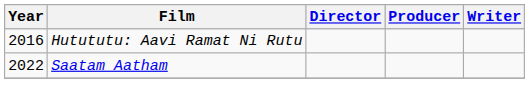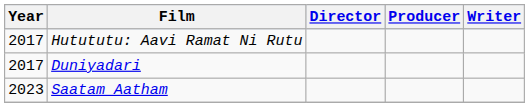Hutututu: Aavi Ramat Ni Rutu | Year: 2016 -> 2017
+ row: 2017 | Duniyadari
Saatam Aatham | Year: 2022 -> 2023
